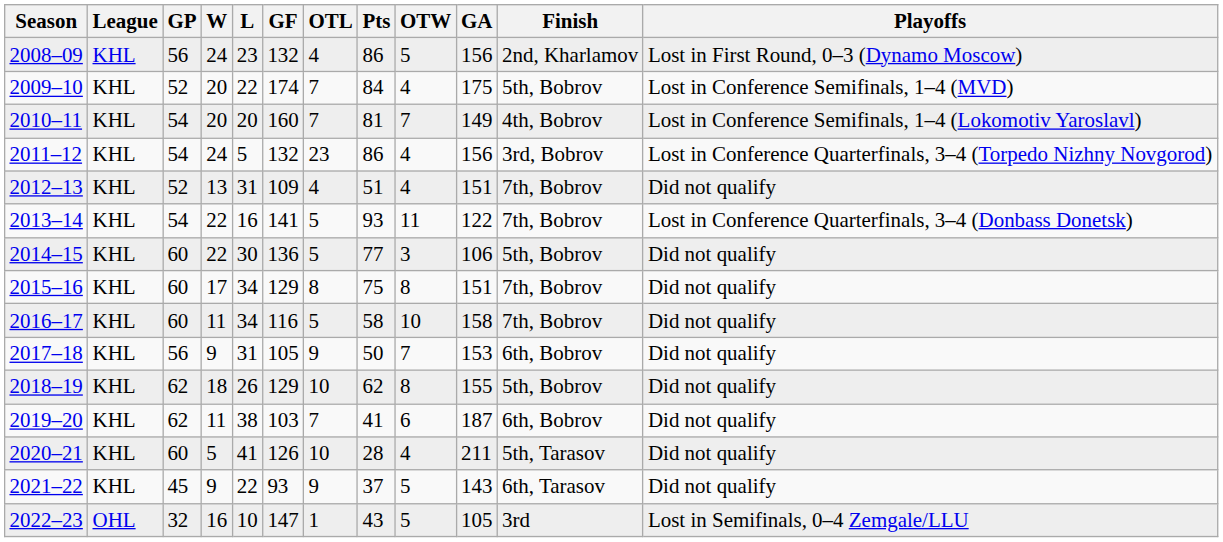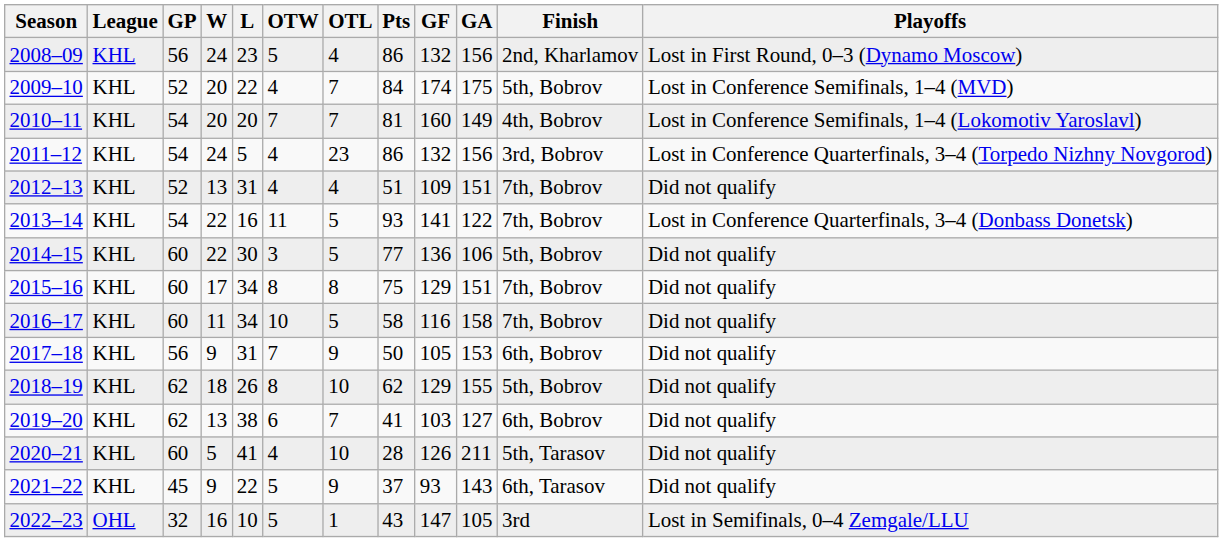columns swapped: OTW <-> GF
2019–20 | W: 11 -> 13
2019–20 | GA: 187 -> 127
